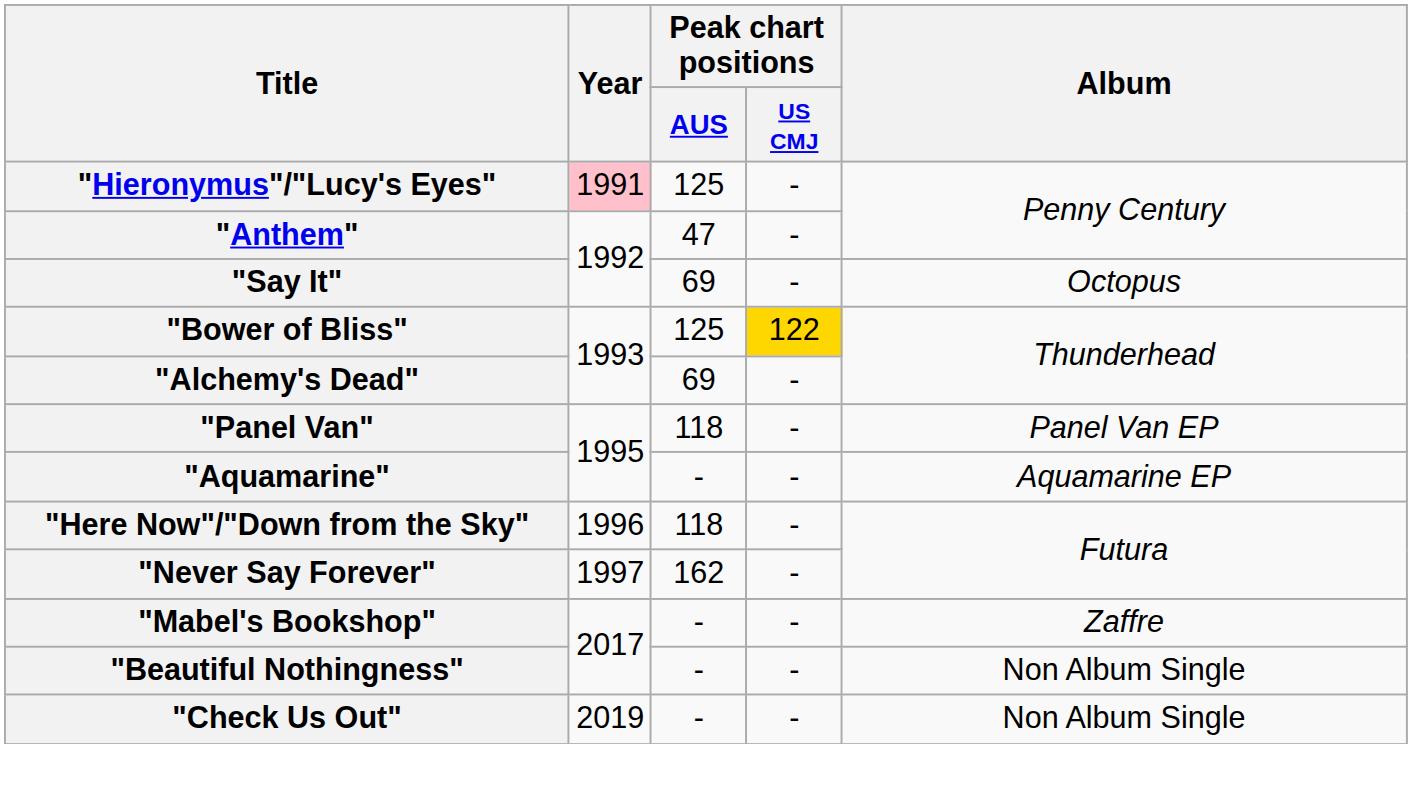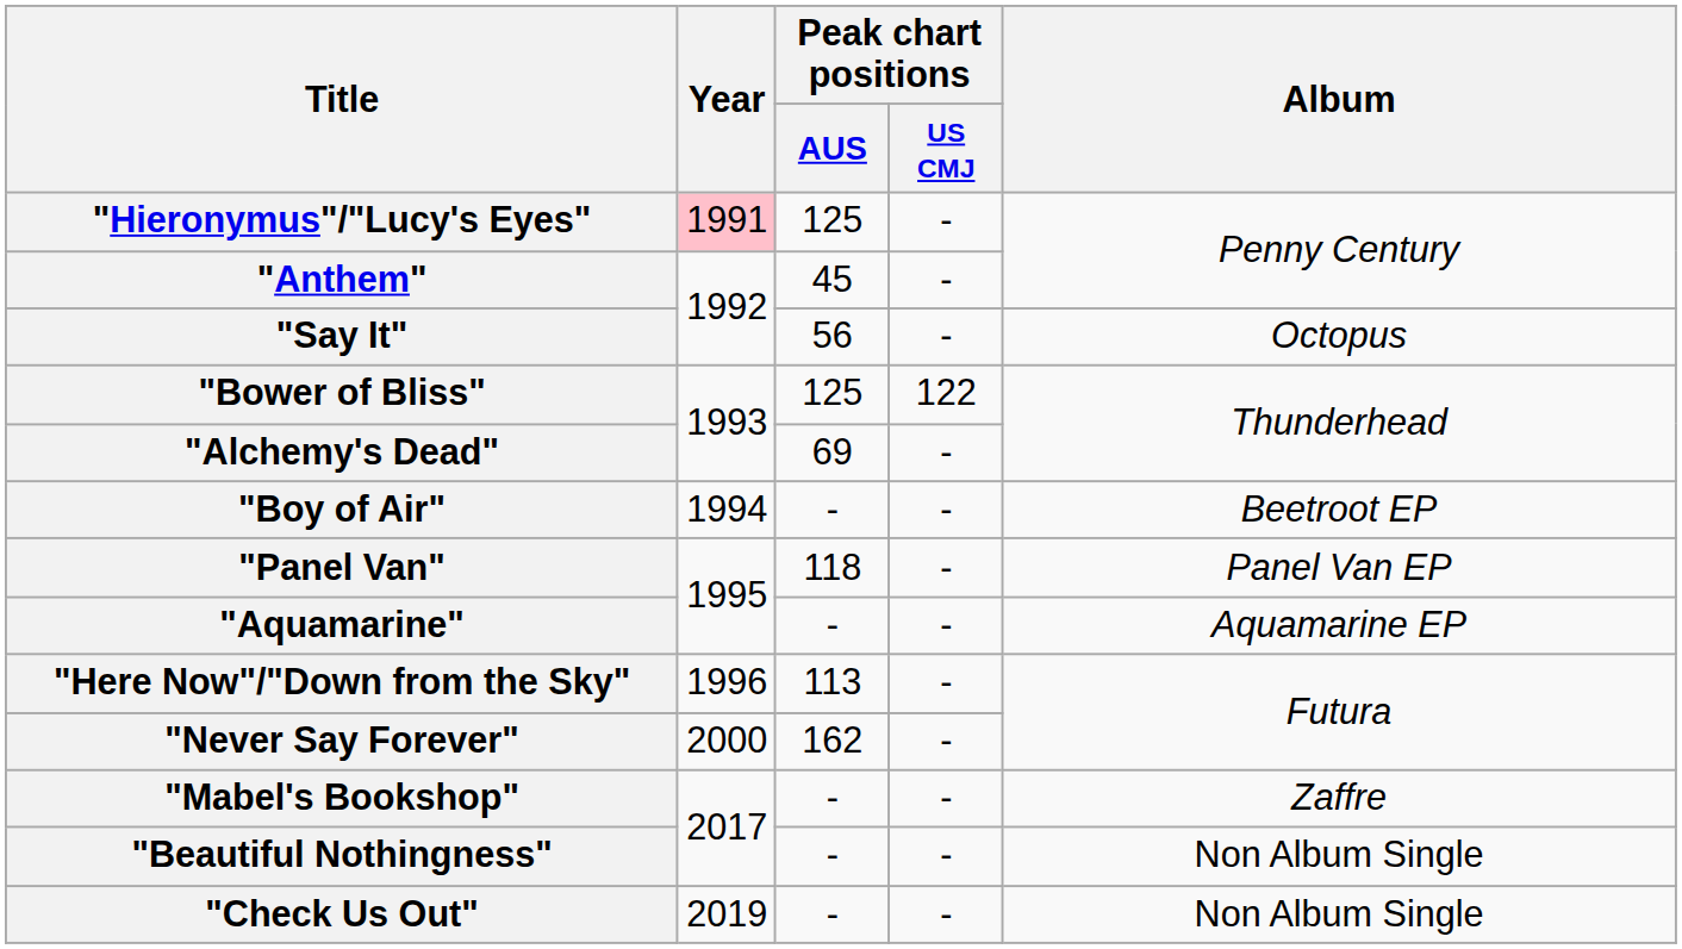"Anthem" | Peak chart positions / AUS: 47 -> 45
"Say It" | Peak chart positions / AUS: 69 -> 56
"Bower of Bliss" | Peak chart positions / US CMJ: gold background -> no background
+ row: "Boy of Air" | 1994 | - | - | Beetroot EP
"Here Now"/"Down from the Sky" | Peak chart positions / AUS: 118 -> 113
"Never Say Forever" | Year: 1997 -> 2000
